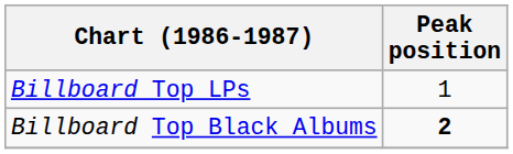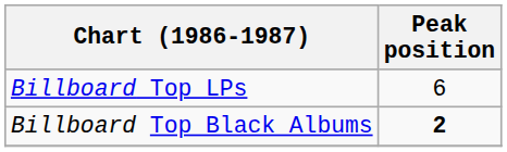Billboard Top LPs | Peak position: 1 -> 6
